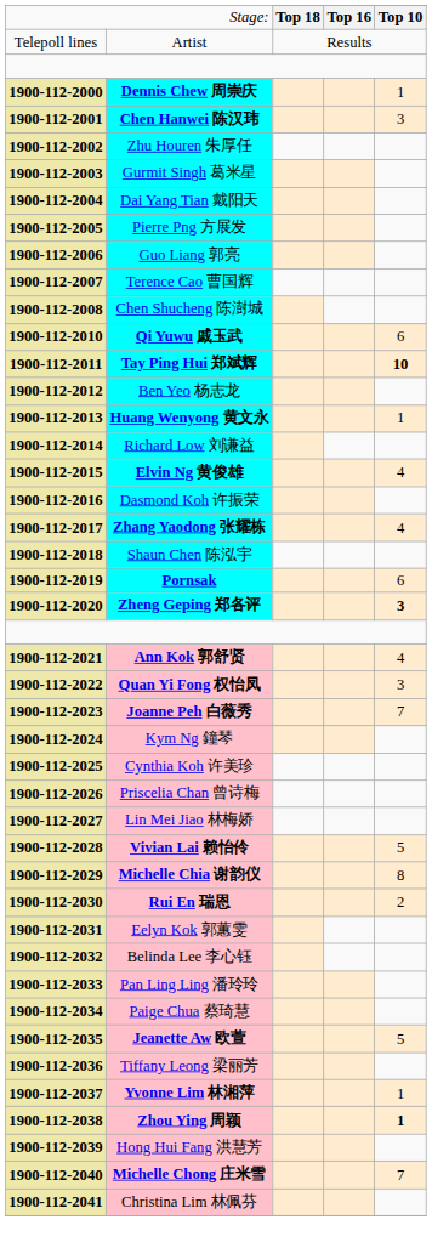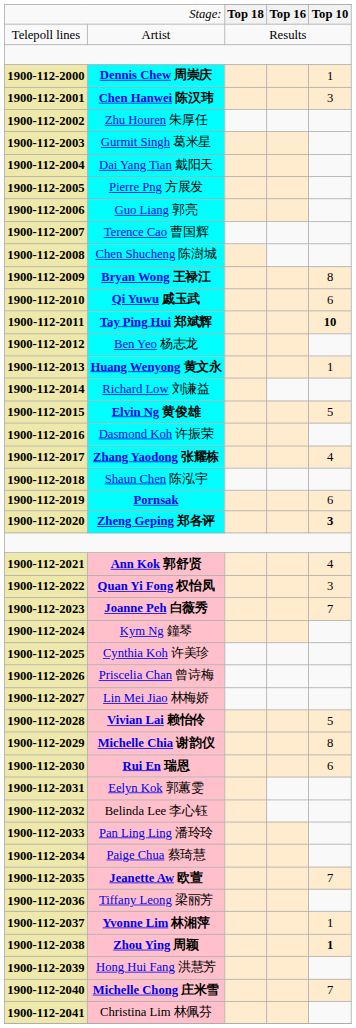+ row: 1900-112-2009 | Bryan Wong 王禄江 | 8
Elvin Ng 黄俊雄 | column 5: 4 -> 5
Rui En 瑞恩 | column 5: 2 -> 6
Jeanette Aw 欧萱 | column 5: 5 -> 7
